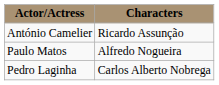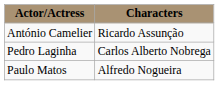rows swapped: Pedro Laginha <-> Paulo Matos
